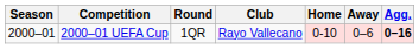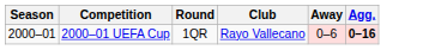- column: Home | 0-10
